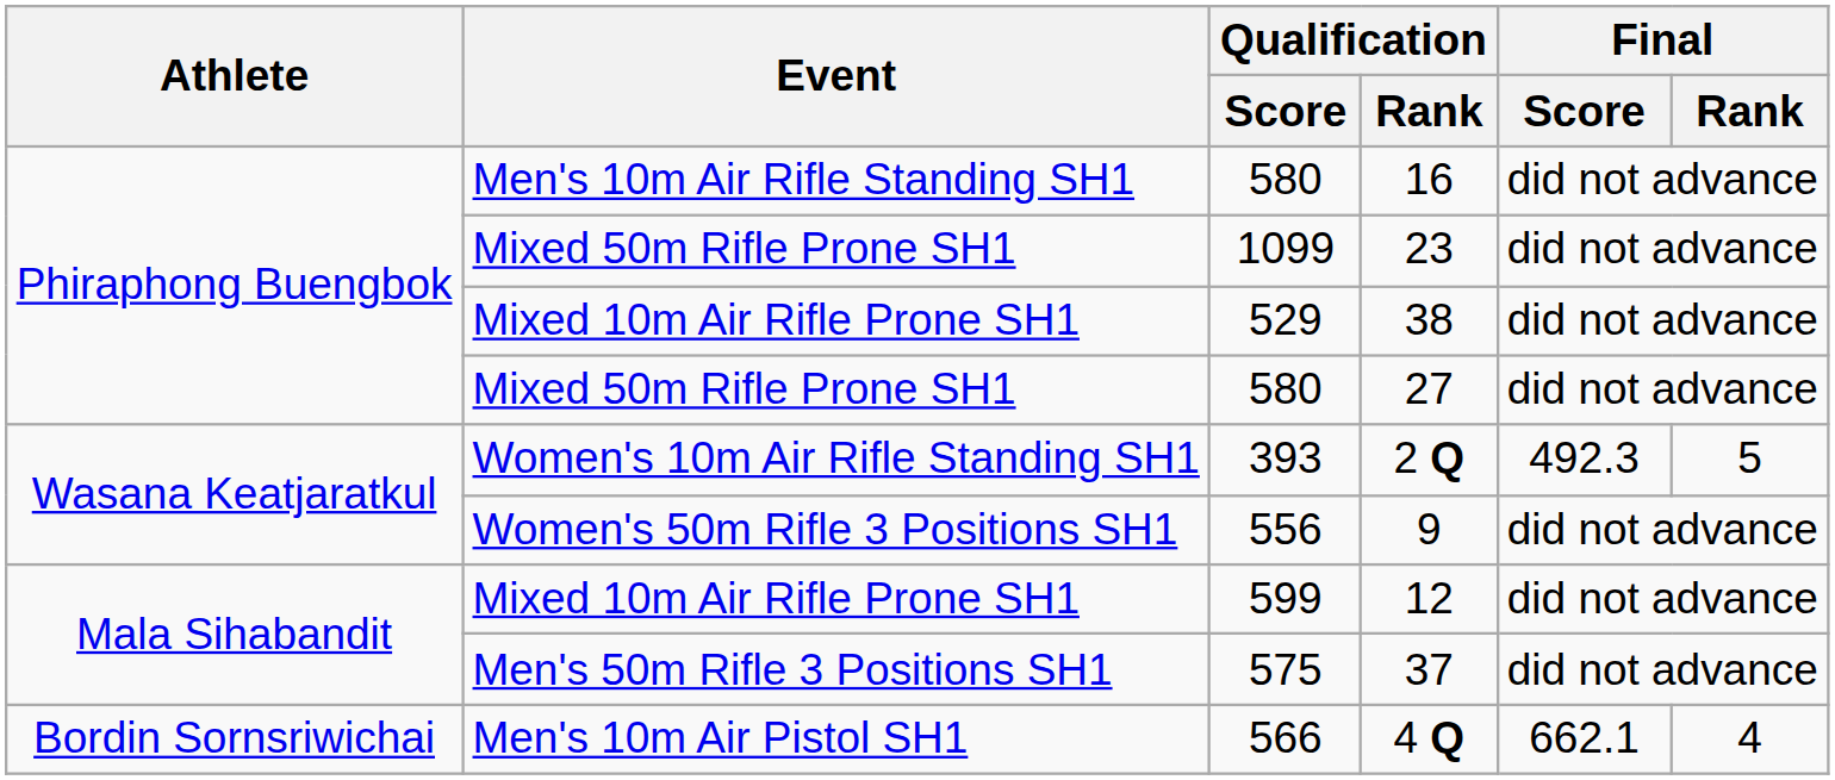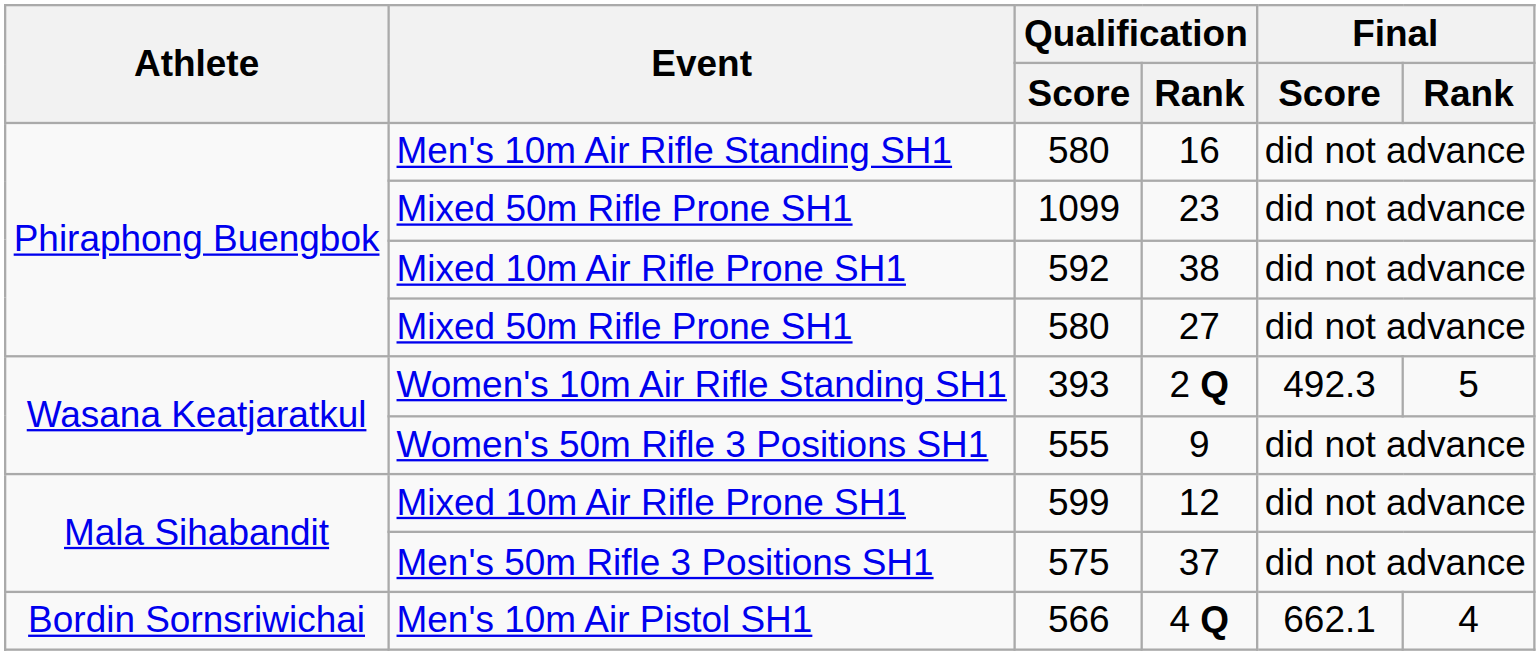38 | Qualification / Score: 529 -> 592
9 | Qualification / Score: 556 -> 555
